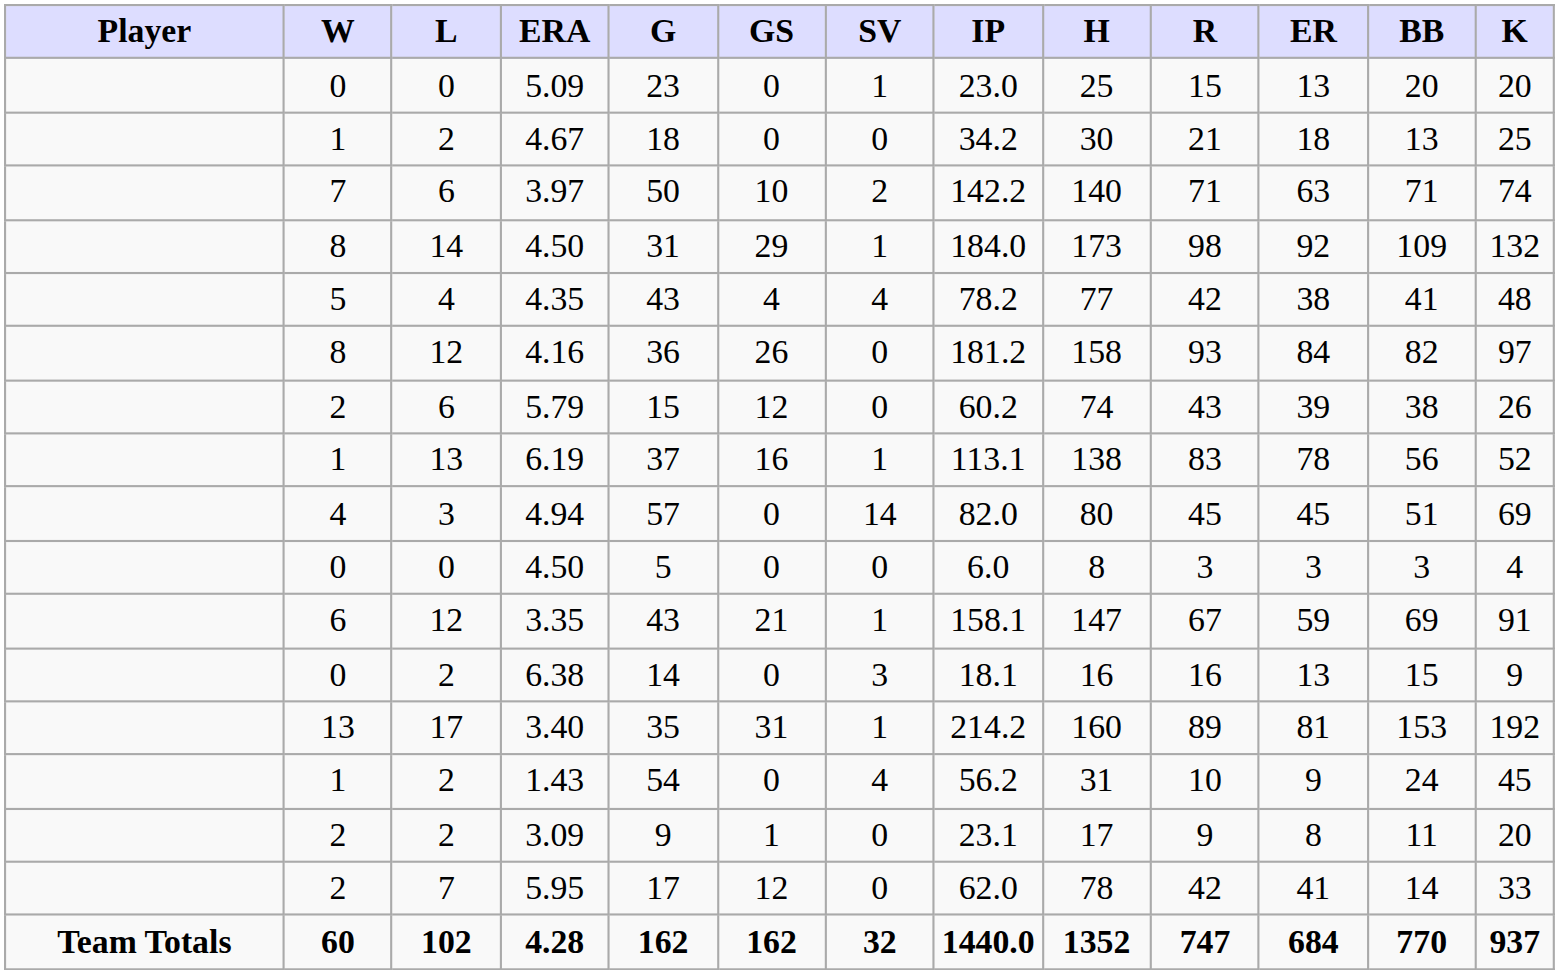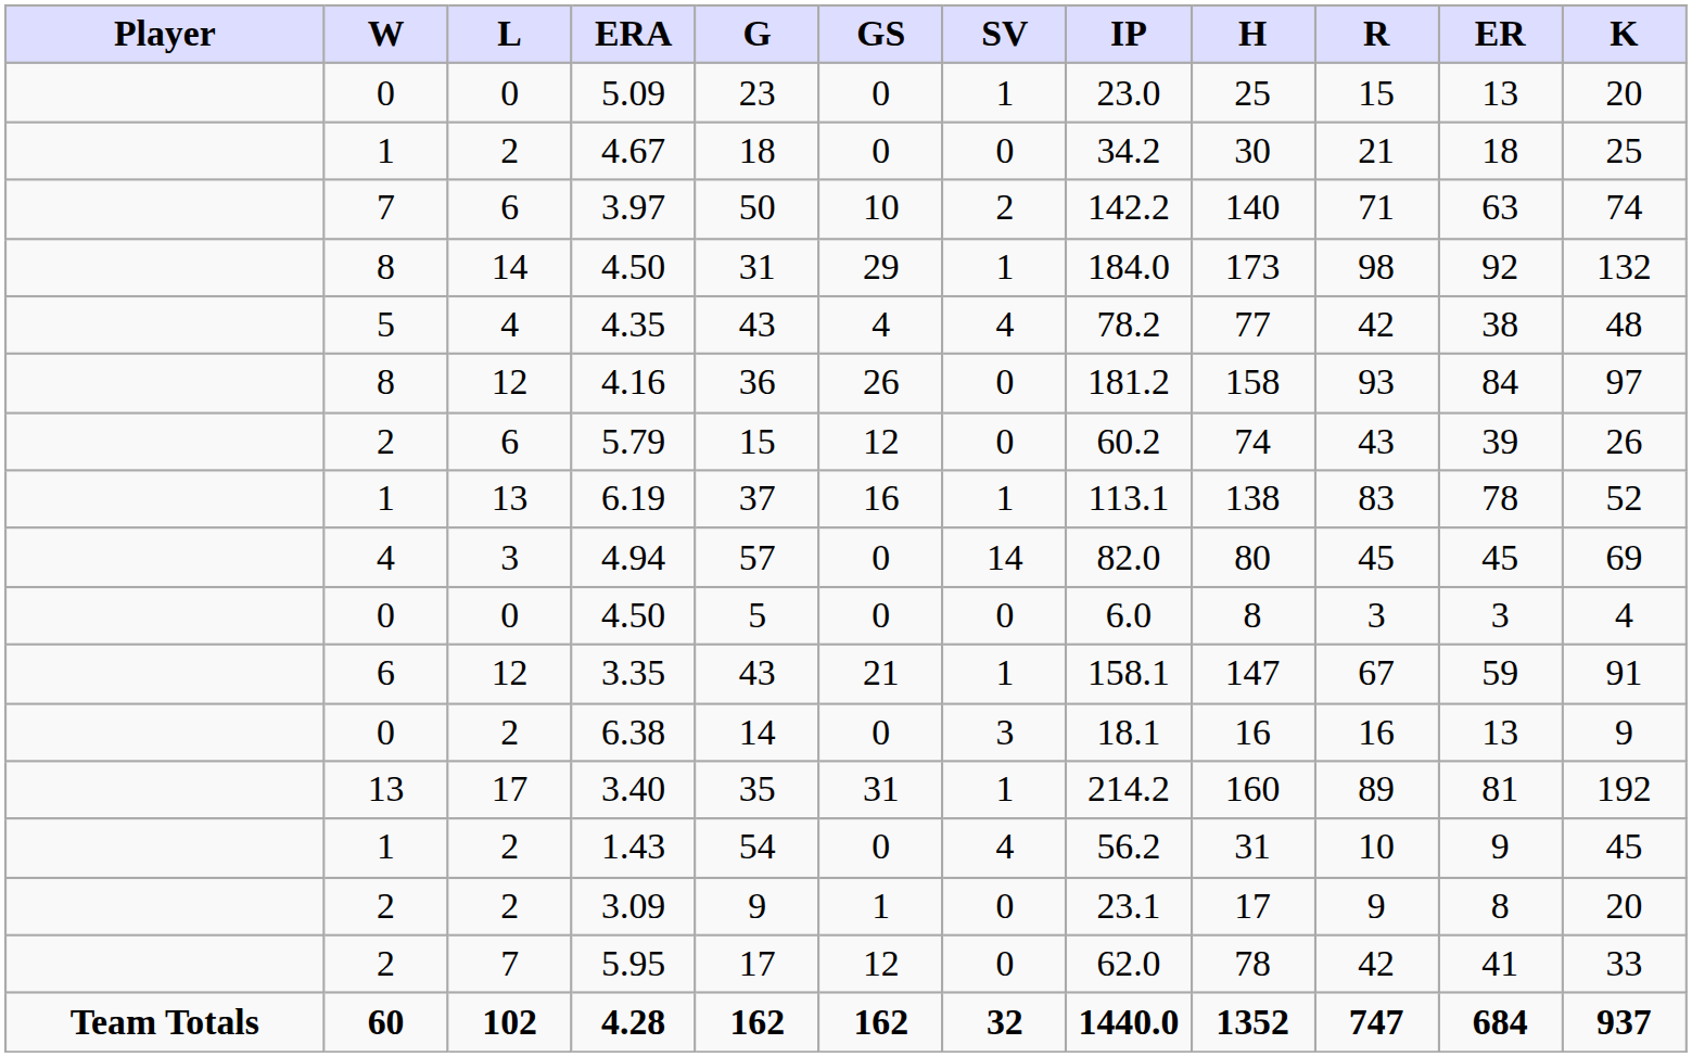- column: BB | 20 | 13 | 71 | 109 | 41 | 82 | 38 | 56 | 51 | 3 | 69 | 15 | 153 | 24 | 11 | 14 | 770
